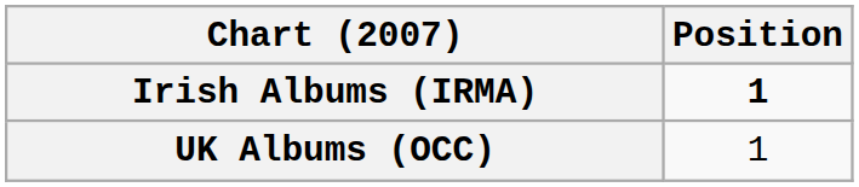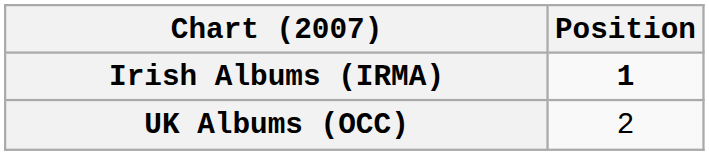UK Albums (OCC) | Position: 1 -> 2
